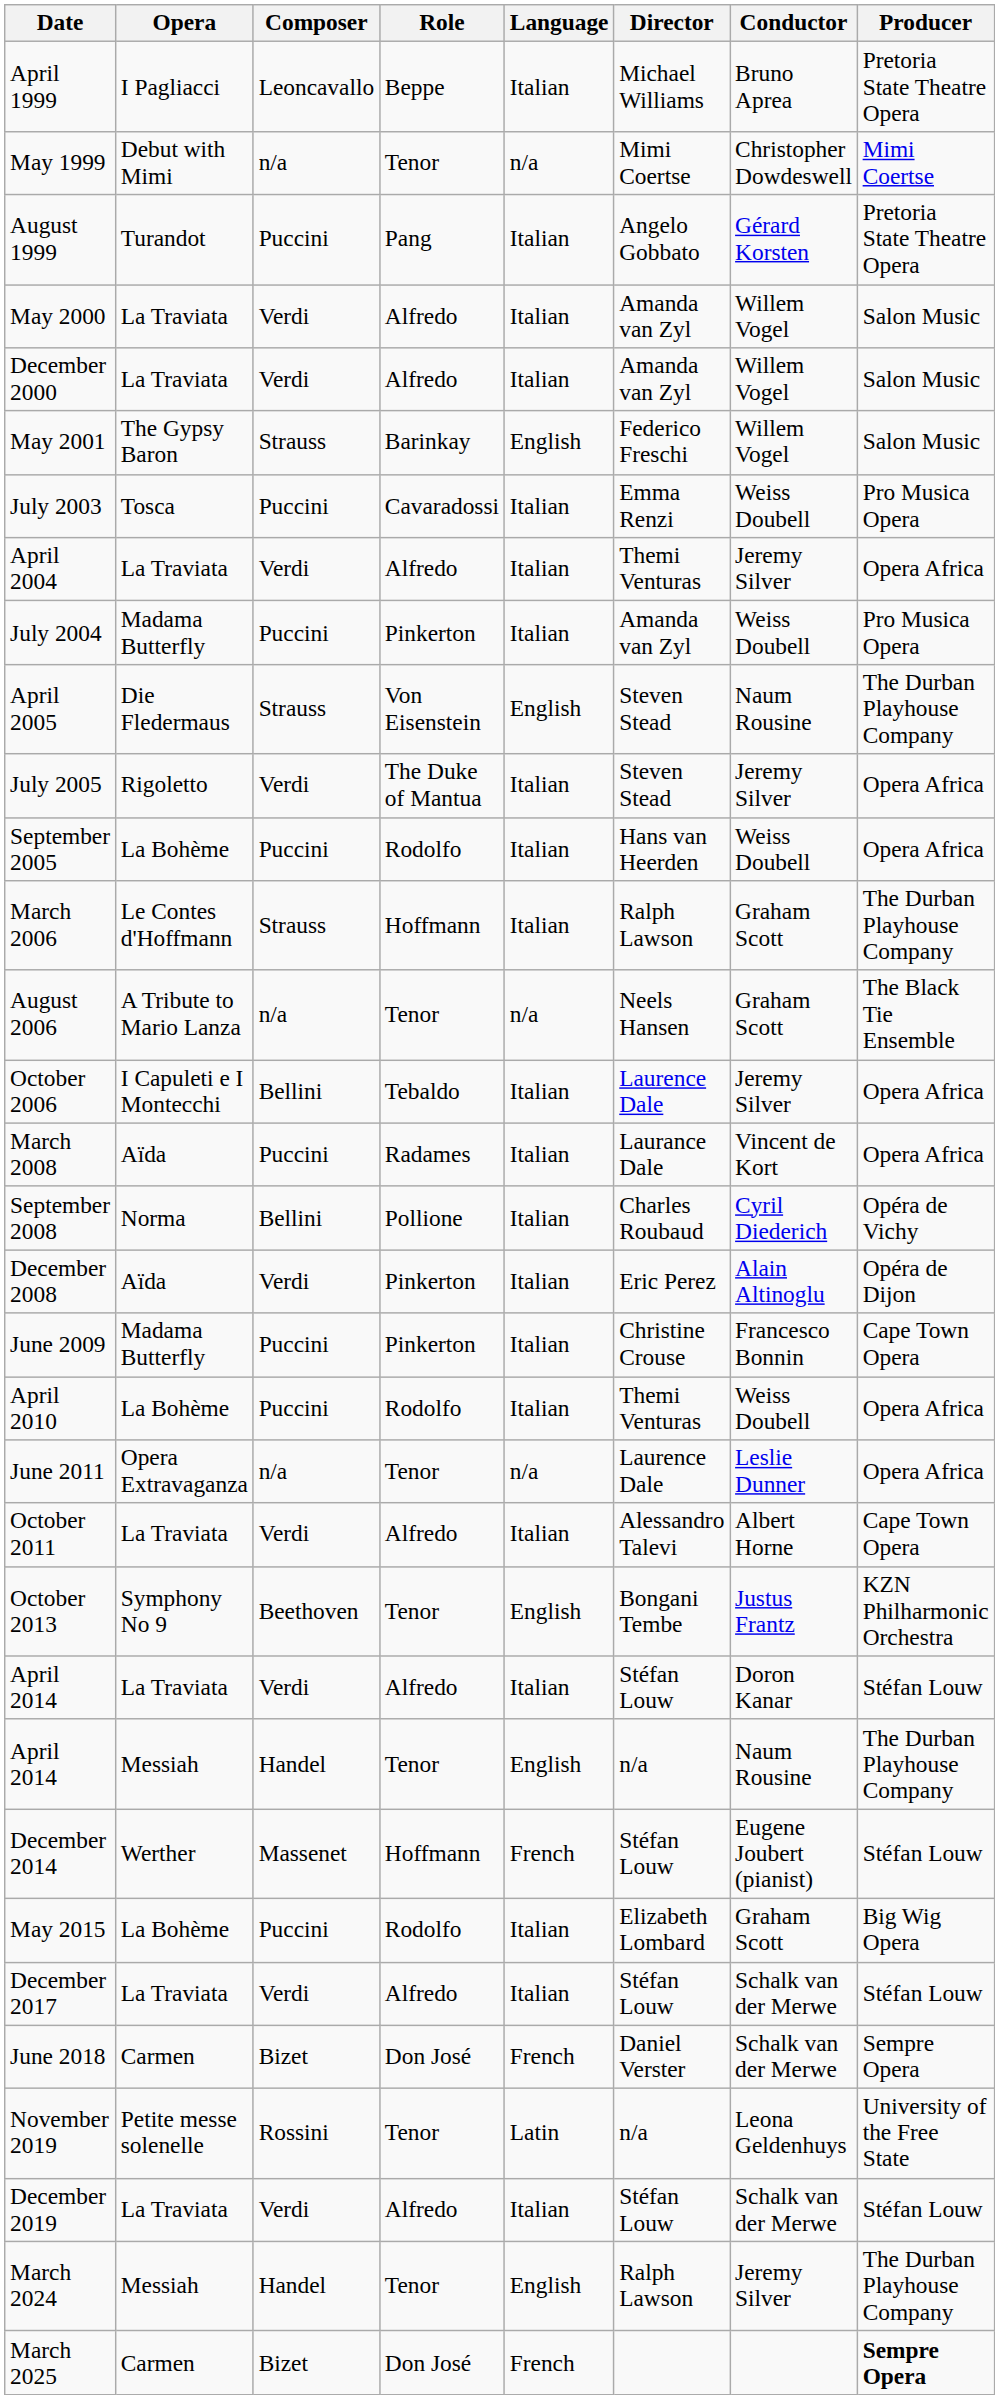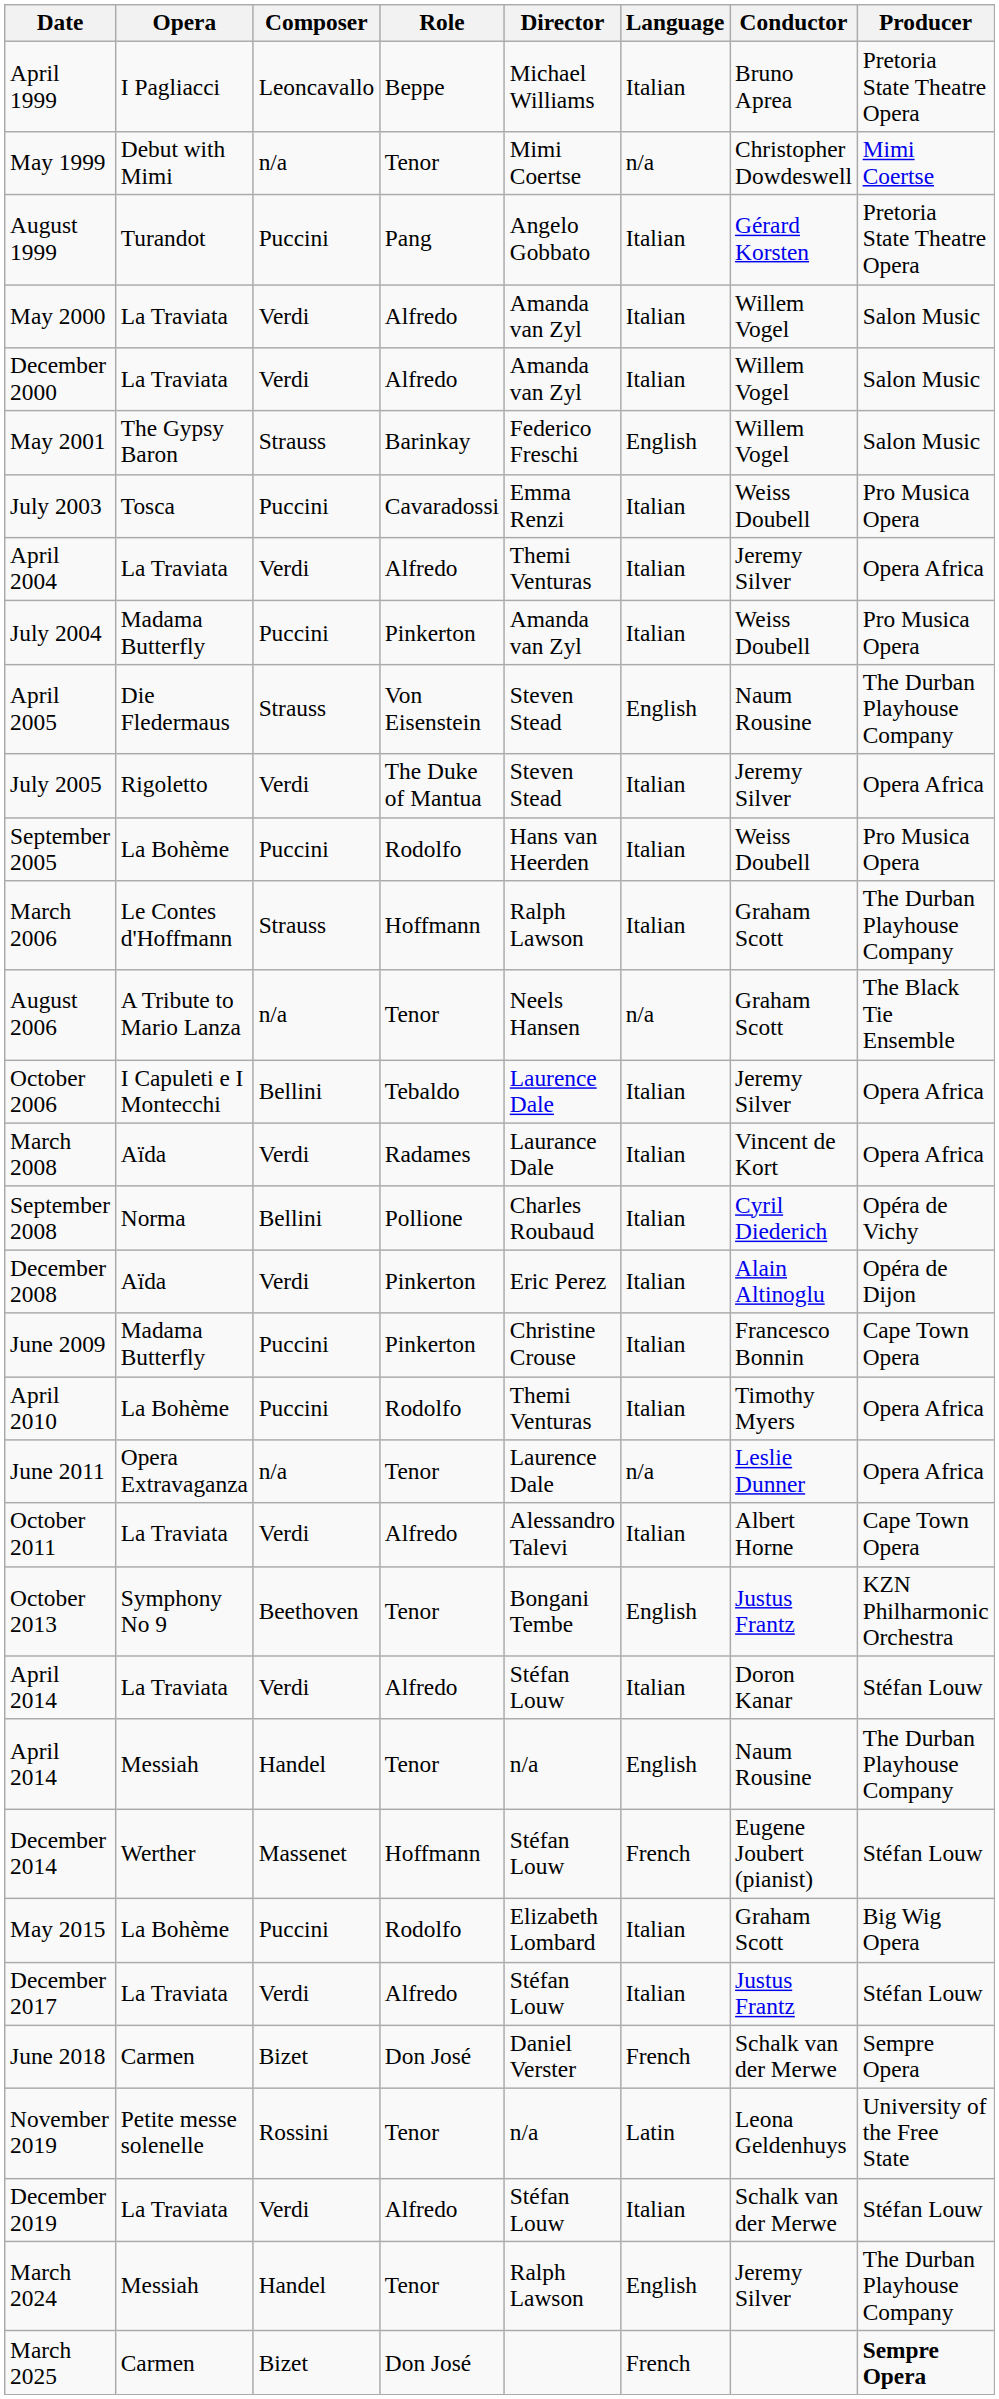columns swapped: Language <-> Director
September 2005 | Producer: Opera Africa -> Pro Musica Opera
March 2008 | Composer: Puccini -> Verdi
April 2010 | Conductor: Weiss Doubell -> Timothy Myers
December 2017 | Conductor: Schalk van der Merwe -> Justus Frantz
